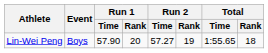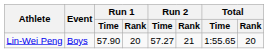Lin-Wei Peng | Run 2 / Rank: 19 -> 21
Lin-Wei Peng | Total / Rank: 18 -> 20
